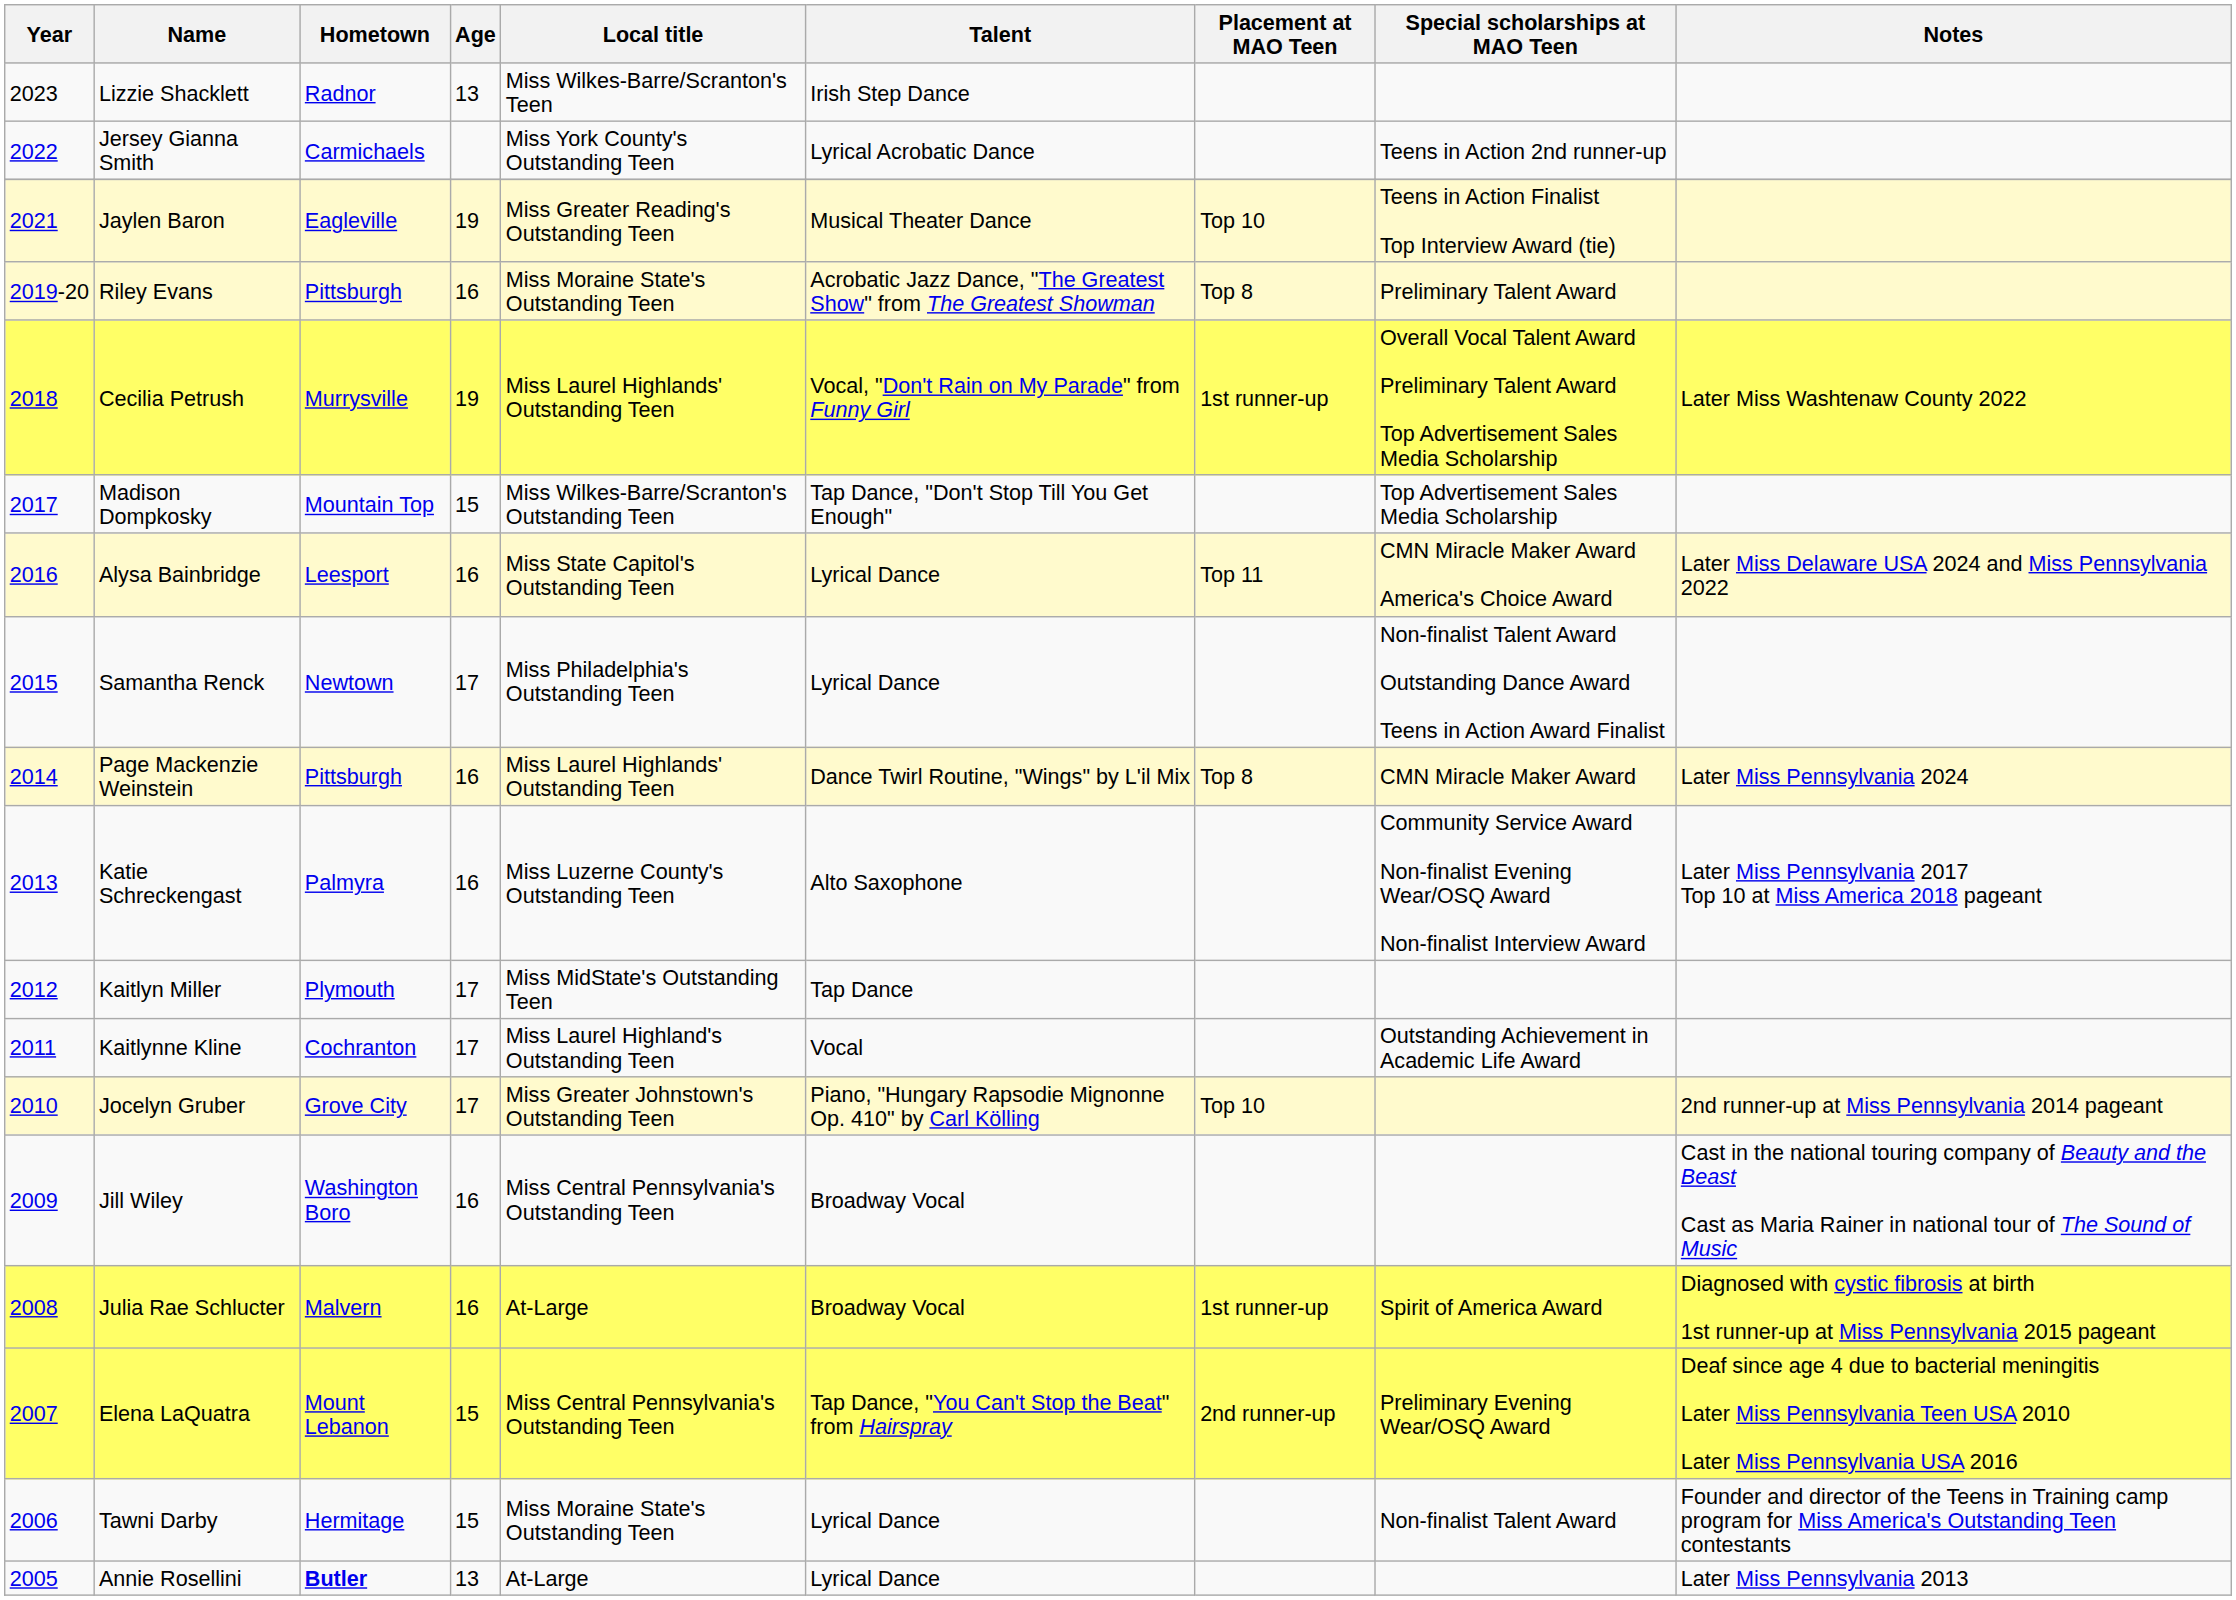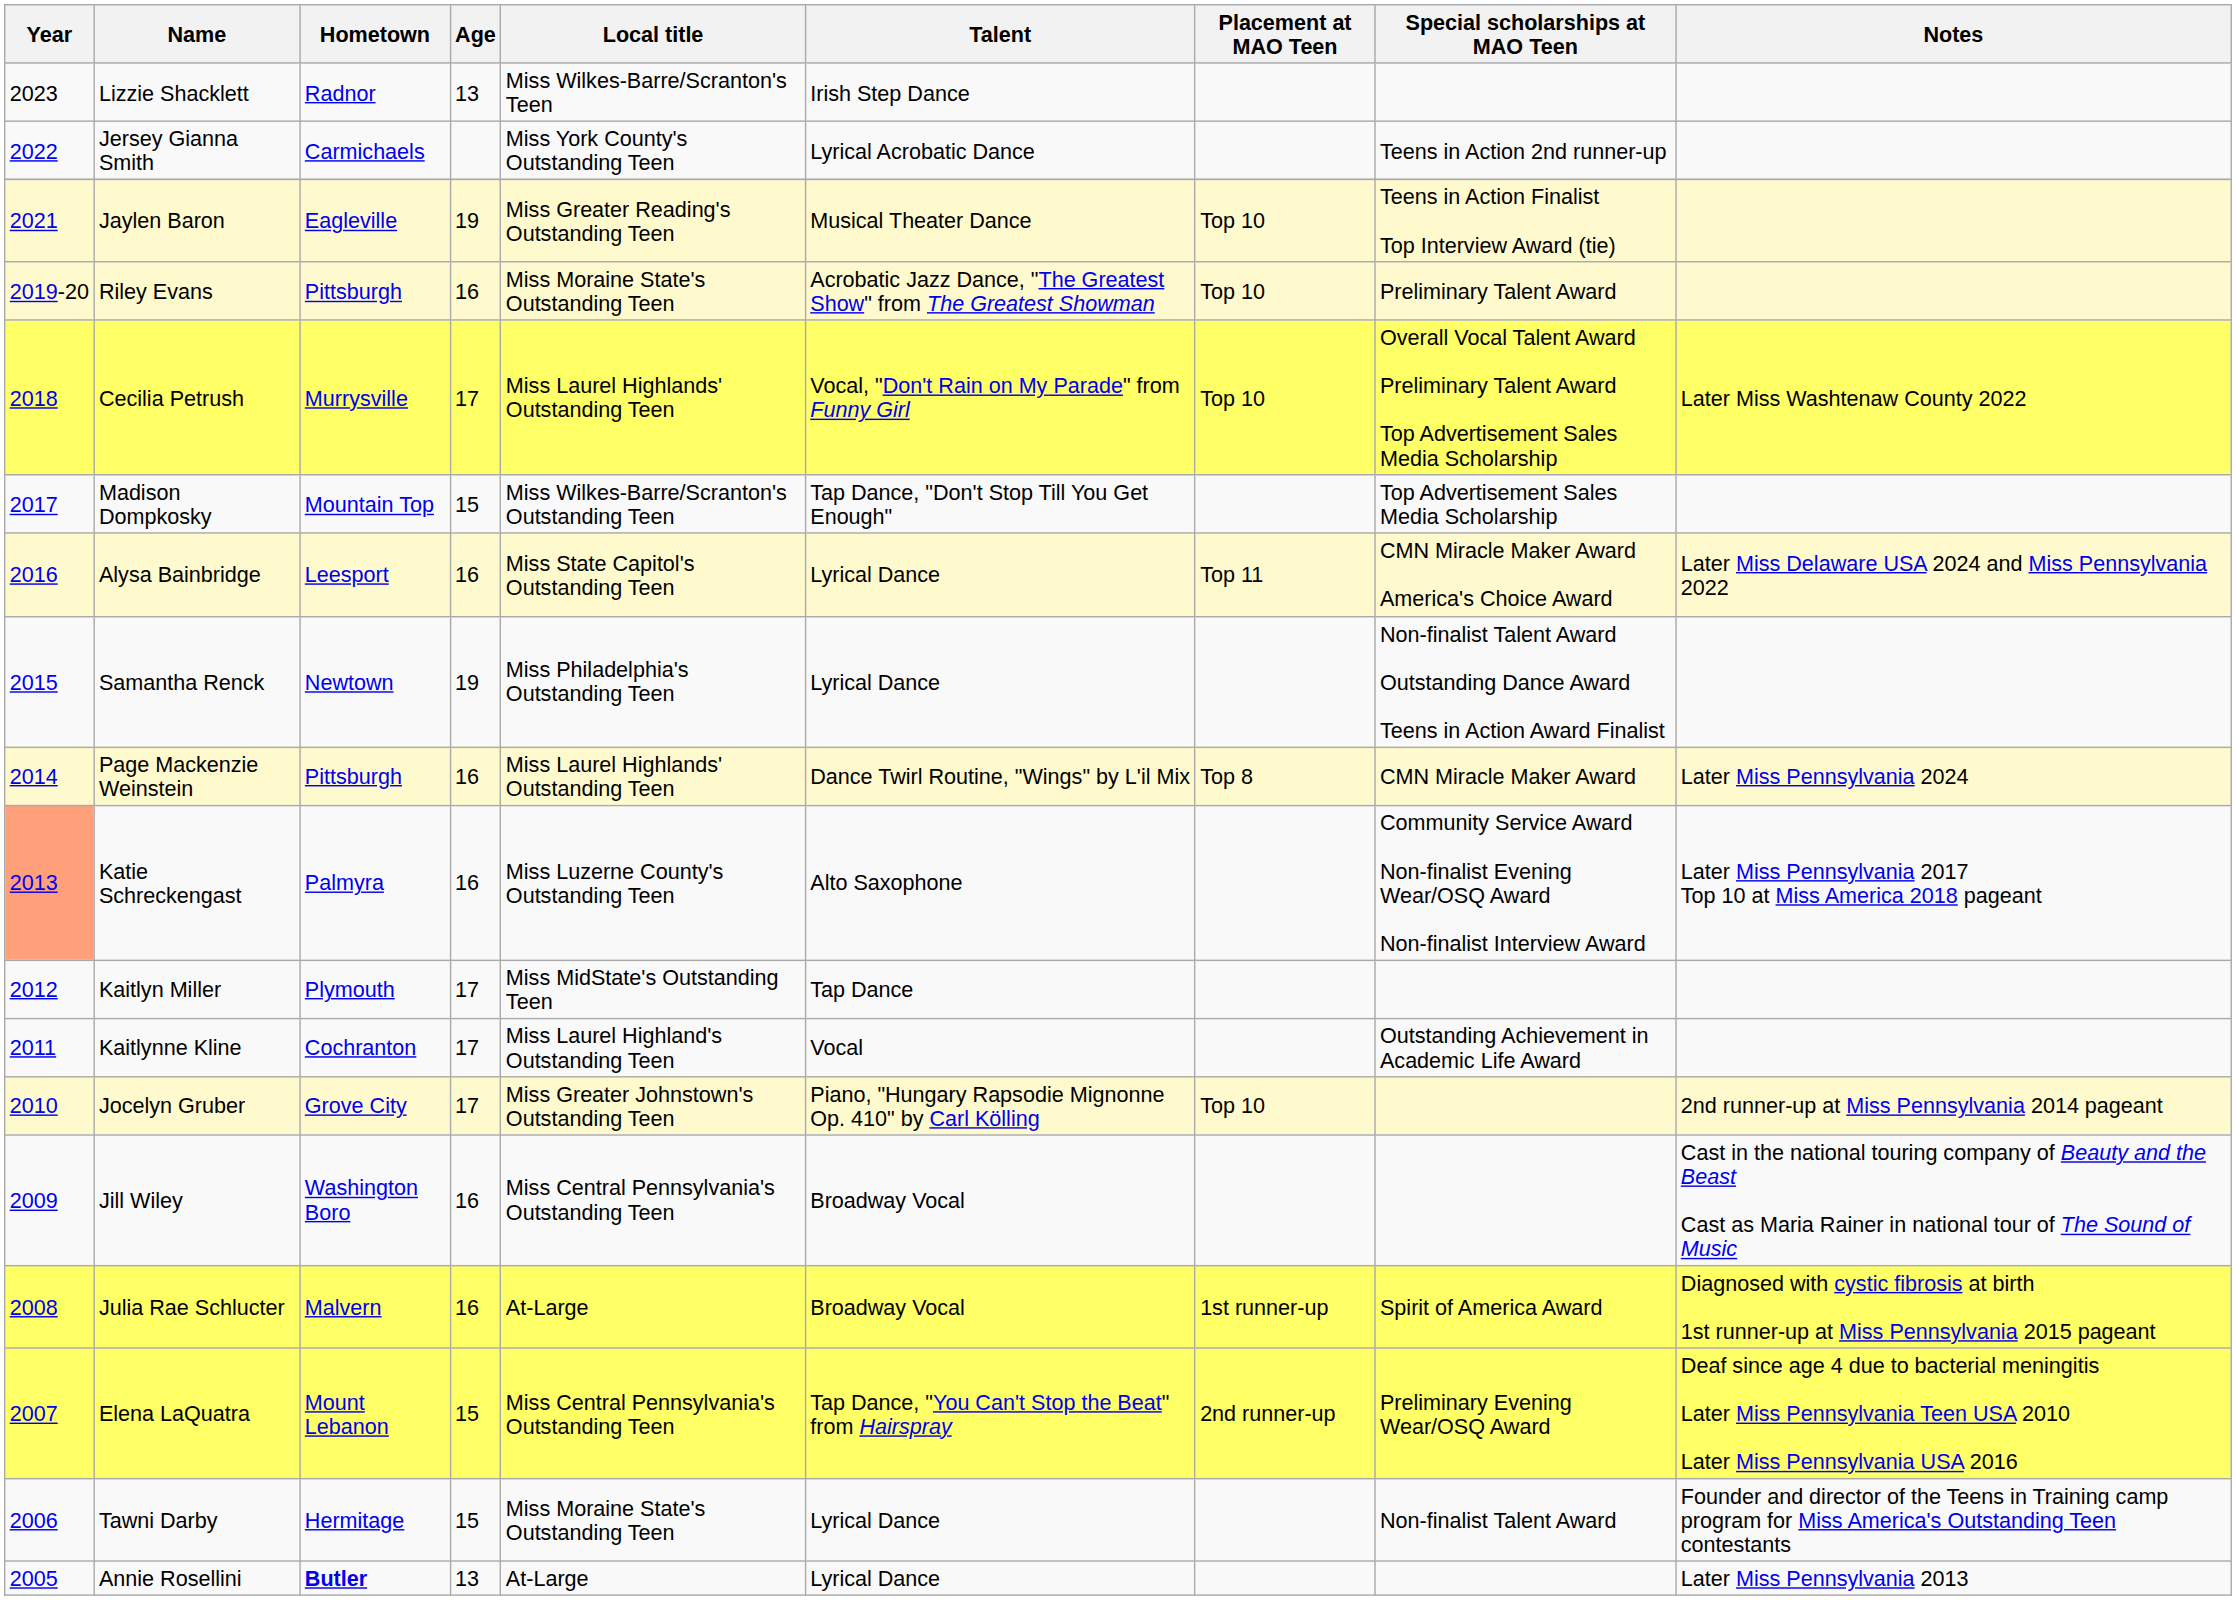Riley Evans | Placement at MAO Teen: Top 8 -> Top 10
Cecilia Petrush | Age: 19 -> 17
Cecilia Petrush | Placement at MAO Teen: 1st runner-up -> Top 10
Samantha Renck | Age: 17 -> 19
Katie Schreckengast | Year: no background -> lightsalmon background
